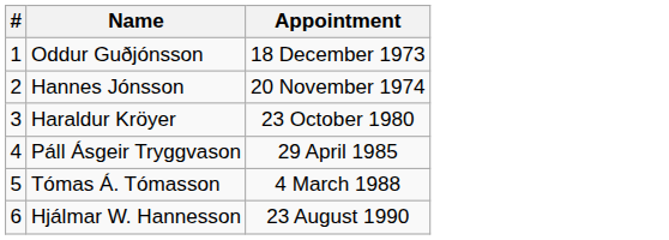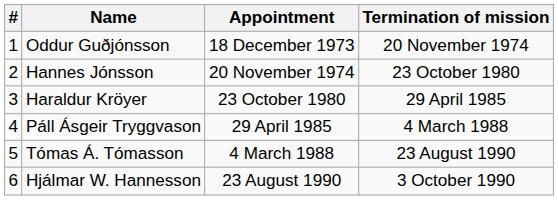+ column: Termination of mission | 20 November 1974 | 23 October 1980 | 29 April 1985 | 4 March 1988 | 23 August 1990 | 3 October 1990
